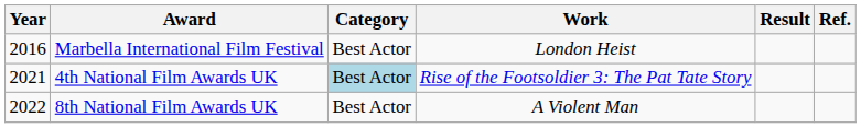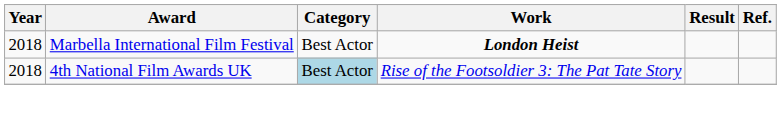Marbella International Film Festival | Year: 2016 -> 2018
Marbella International Film Festival | Work: normal -> bold
4th National Film Awards UK | Year: 2021 -> 2018
- row: 2022 | 8th National Film Awards UK | Best Actor | A Violent Man
